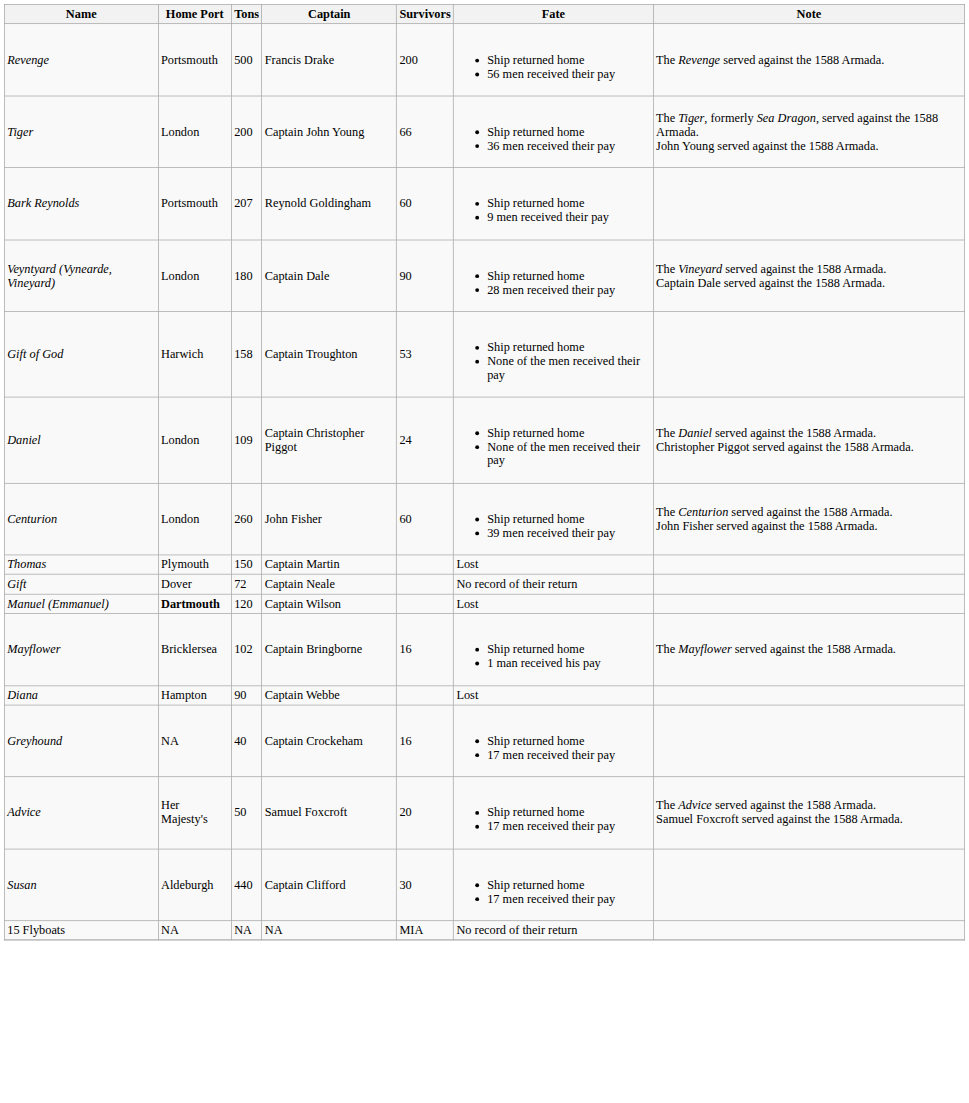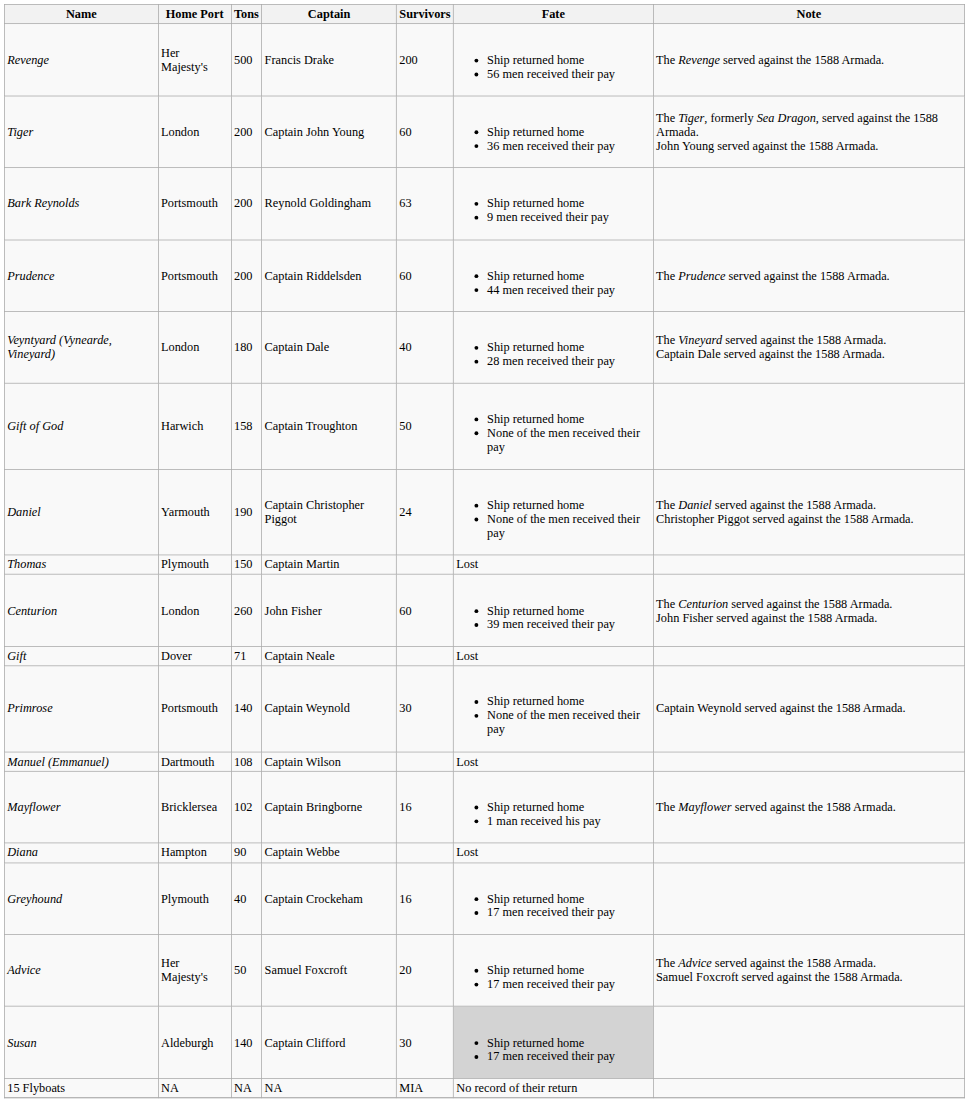Revenge | Home Port: Portsmouth -> Her Majesty's
Tiger | Survivors: 66 -> 60
Bark Reynolds | Tons: 207 -> 200
Bark Reynolds | Survivors: 60 -> 63
+ row: Prudence | Portsmouth | 200 | Captain Riddelsden | 60 | Ship returned home 44 men received their pay | The Prudence served against the 1588 Armada.
Veyntyard (Vynearde, Vineyard) | Survivors: 90 -> 40
Gift of God | Survivors: 53 -> 50
Daniel | Home Port: London -> Yarmouth
Daniel | Tons: 109 -> 190
rows swapped: Centurion <-> Thomas
Gift | Tons: 72 -> 71
Gift | Fate: No record of their return -> Lost
+ row: Primrose | Portsmouth | 140 | Captain Weynold | 30 | Ship returned home None of the men received their pay | Captain Weynold served against the 1588 Armada.
Manuel (Emmanuel) | Home Port: bold -> normal
Manuel (Emmanuel) | Tons: 120 -> 108
Greyhound | Home Port: NA -> Plymouth
Susan | Tons: 440 -> 140
Susan | Fate: no background -> lightgrey background
